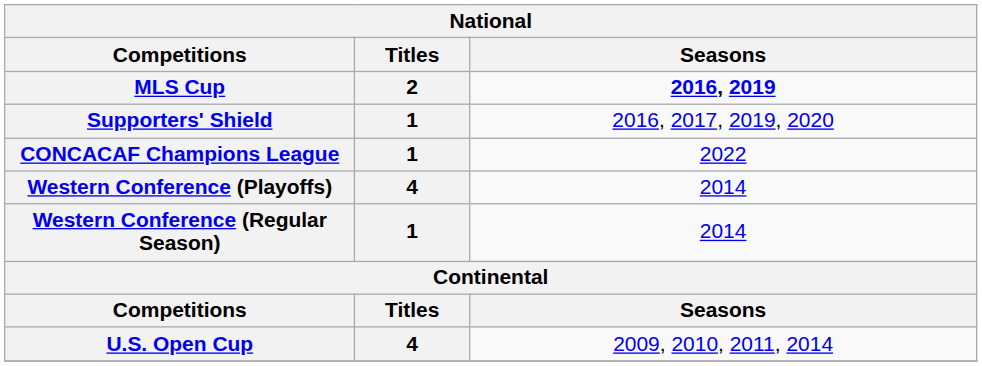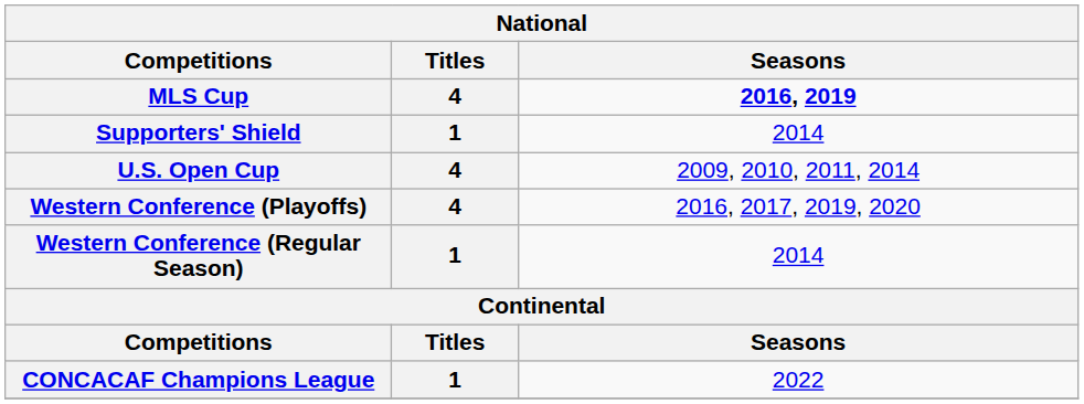MLS Cup | Titles: 2 -> 4
Supporters' Shield | Seasons: 2016, 2017, 2019, 2020 -> 2014
rows swapped: U.S. Open Cup <-> CONCACAF Champions League
Western Conference (Playoffs) | Seasons: 2014 -> 2016, 2017, 2019, 2020
